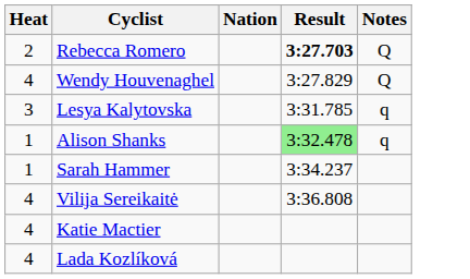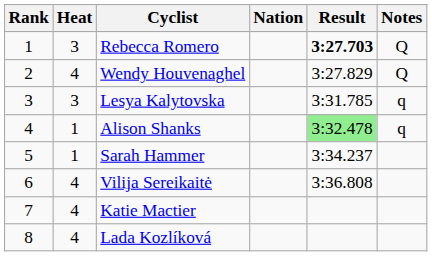+ column: Rank | 1 | 2 | 3 | 4 | 5 | 6 | 7 | 8
Rebecca Romero | Heat: 2 -> 3
